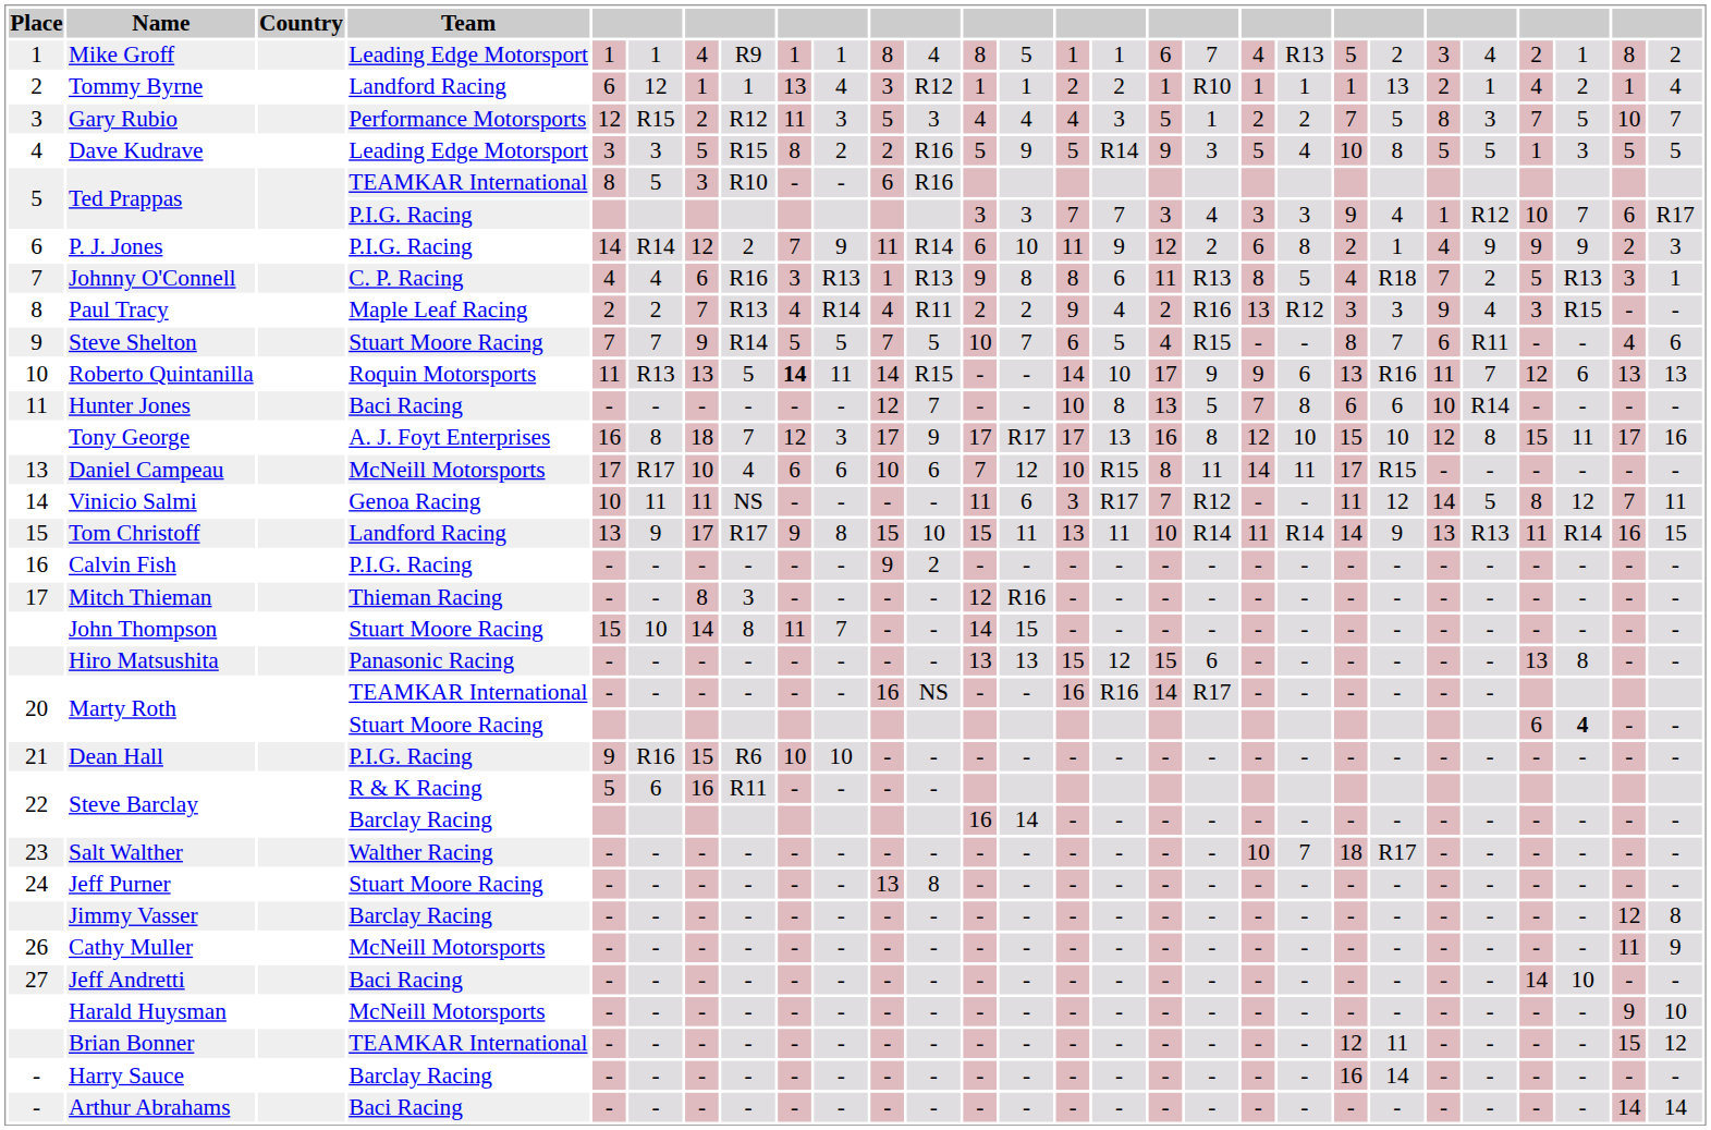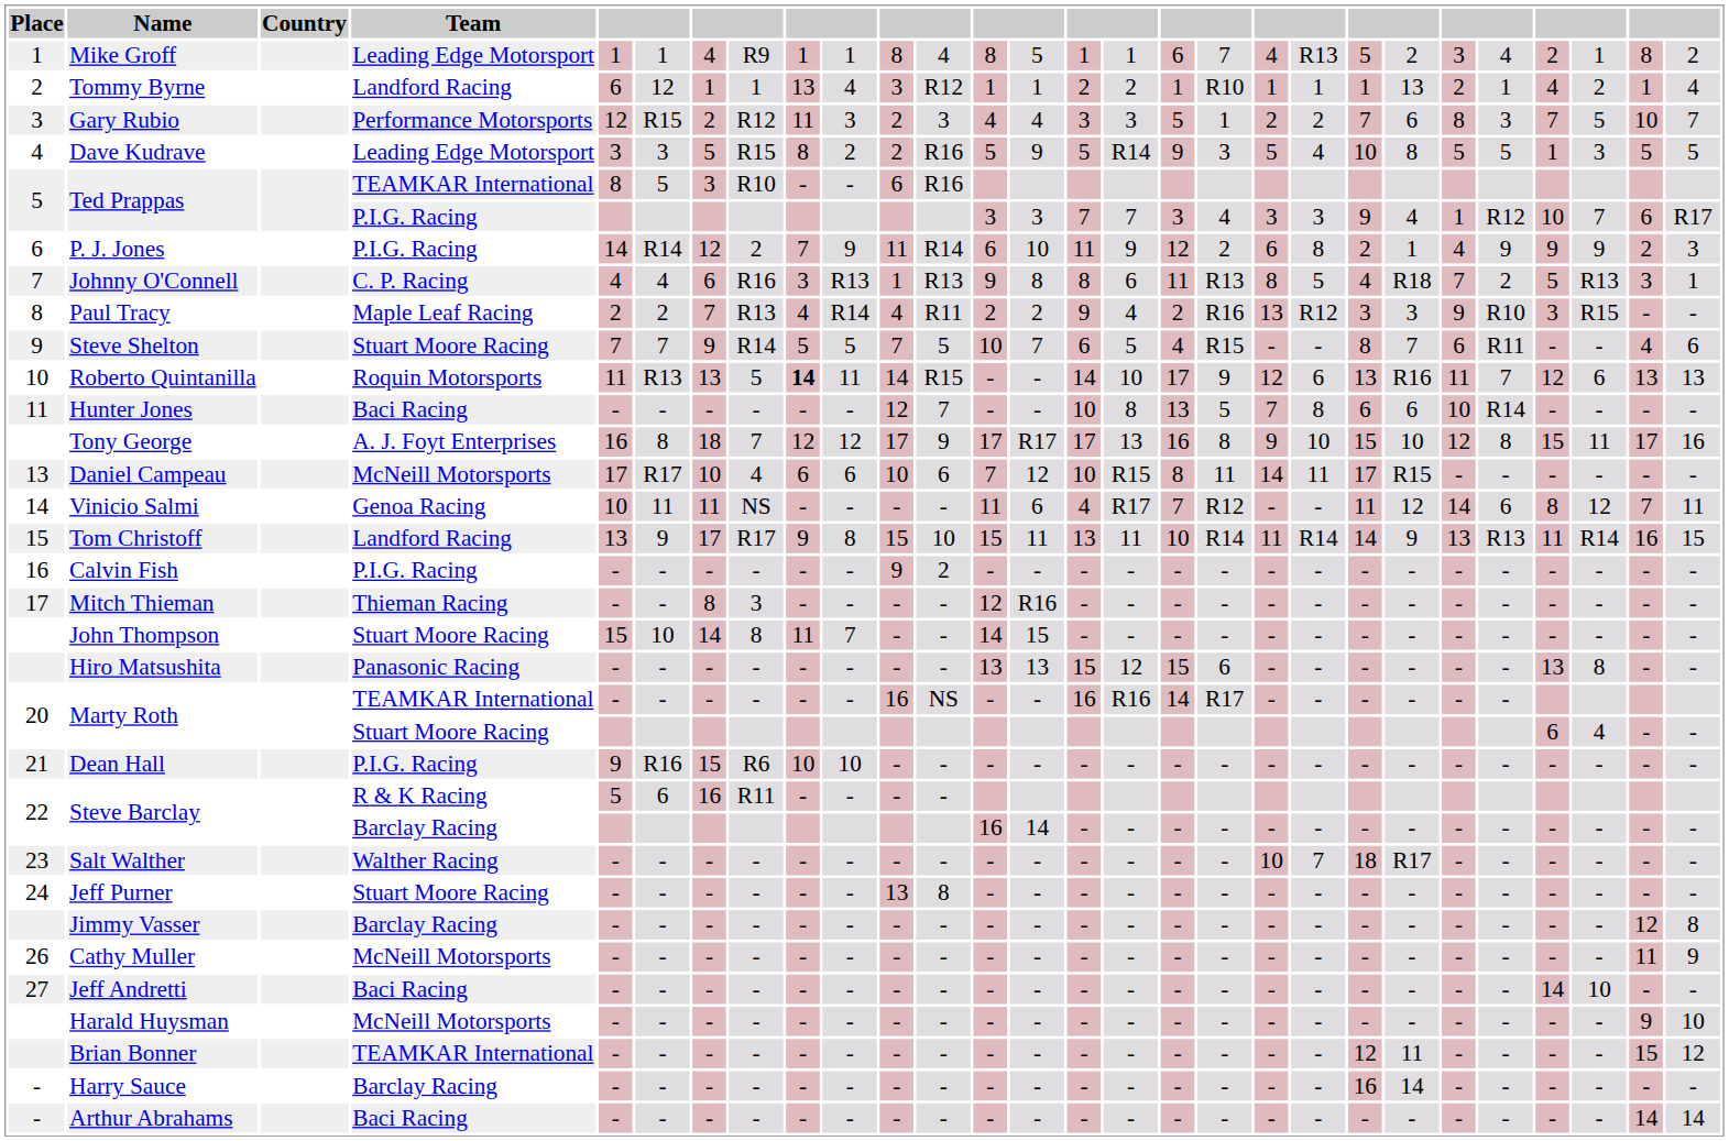Gary Rubio | column 11: 5 -> 2
Gary Rubio | column 15: 4 -> 3
Gary Rubio | column 22: 5 -> 6
Paul Tracy | column 24: 4 -> R10
Roberto Quintanilla | column 19: 9 -> 12
Tony George | column 10: 3 -> 12
Tony George | column 19: 12 -> 9
Vinicio Salmi | column 15: 3 -> 4
Vinicio Salmi | column 24: 5 -> 6
Marty Roth / Stuart Moore Racing | column 26: bold -> normal
